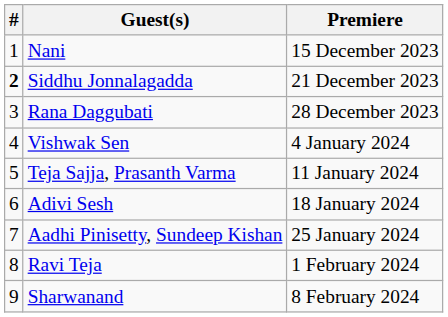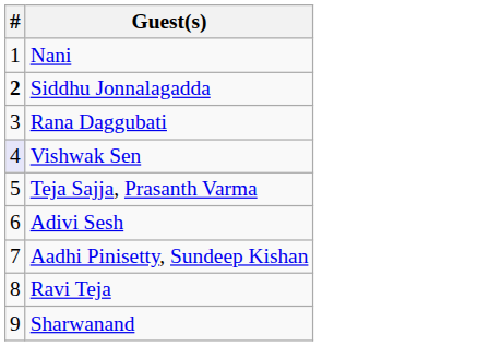- column: Premiere | 15 December 2023 | 21 December 2023 | 28 December 2023 | 4 January 2024 | 11 January 2024 | 18 January 2024 | 25 January 2024 | 1 February 2024 | 8 February 2024
Vishwak Sen | #: no background -> lavender background
